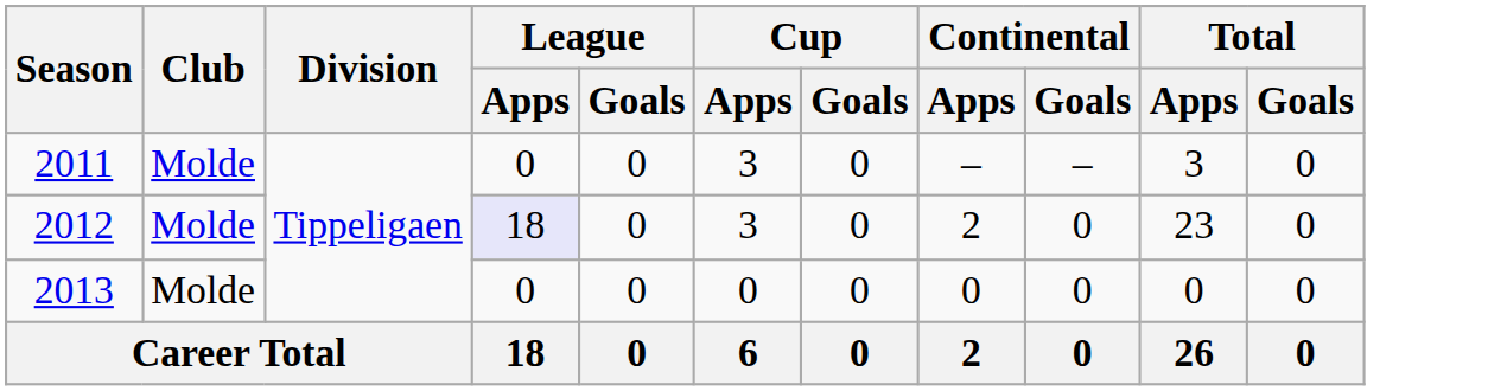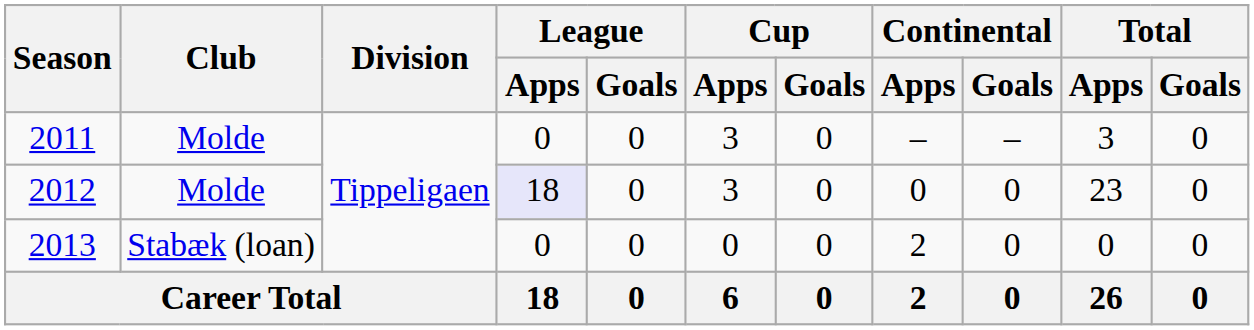2012 | Continental / Apps: 2 -> 0
2013 | Club: Molde -> Stabæk (loan)
2013 | Continental / Apps: 0 -> 2
